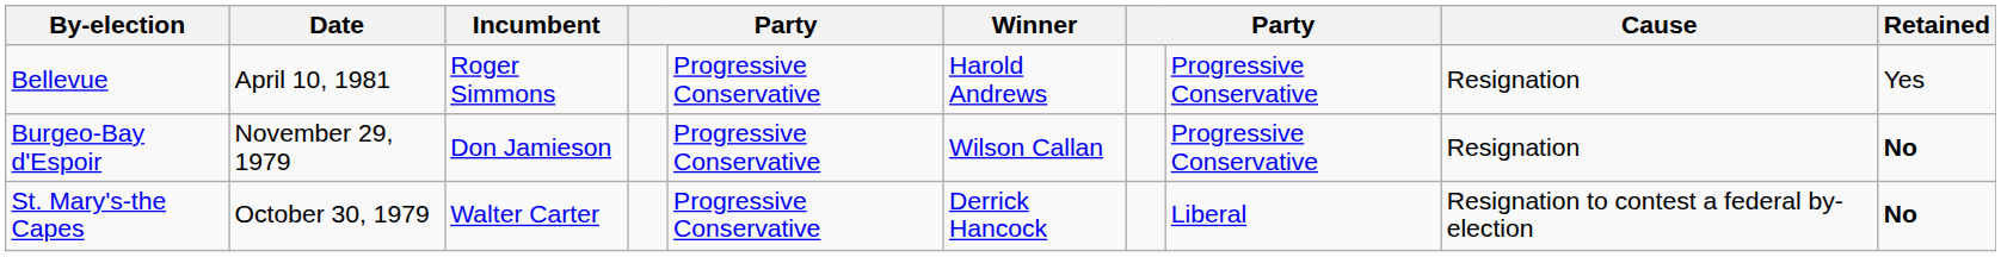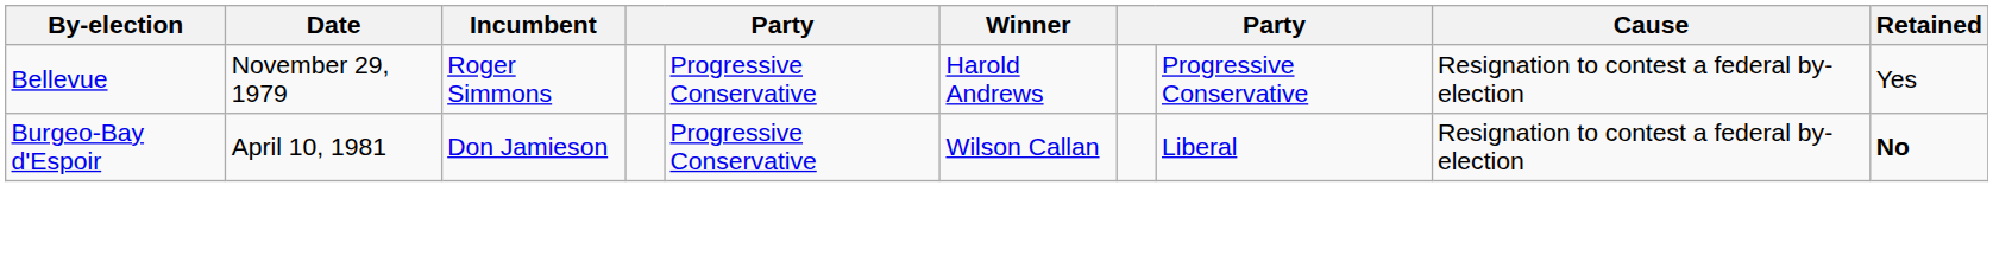Bellevue | Date: April 10, 1981 -> November 29, 1979
Bellevue | Cause: Resignation -> Resignation to contest a federal by-election
Burgeo-Bay d'Espoir | Date: November 29, 1979 -> April 10, 1981
Burgeo-Bay d'Espoir | column 8: Progressive Conservative -> Liberal
Burgeo-Bay d'Espoir | Cause: Resignation -> Resignation to contest a federal by-election
- row: St. Mary's-the Capes | October 30, 1979 | Walter Carter | Progressive Conservative | Derrick Hancock | Liberal | Resignation to contest a federal by-election | No
